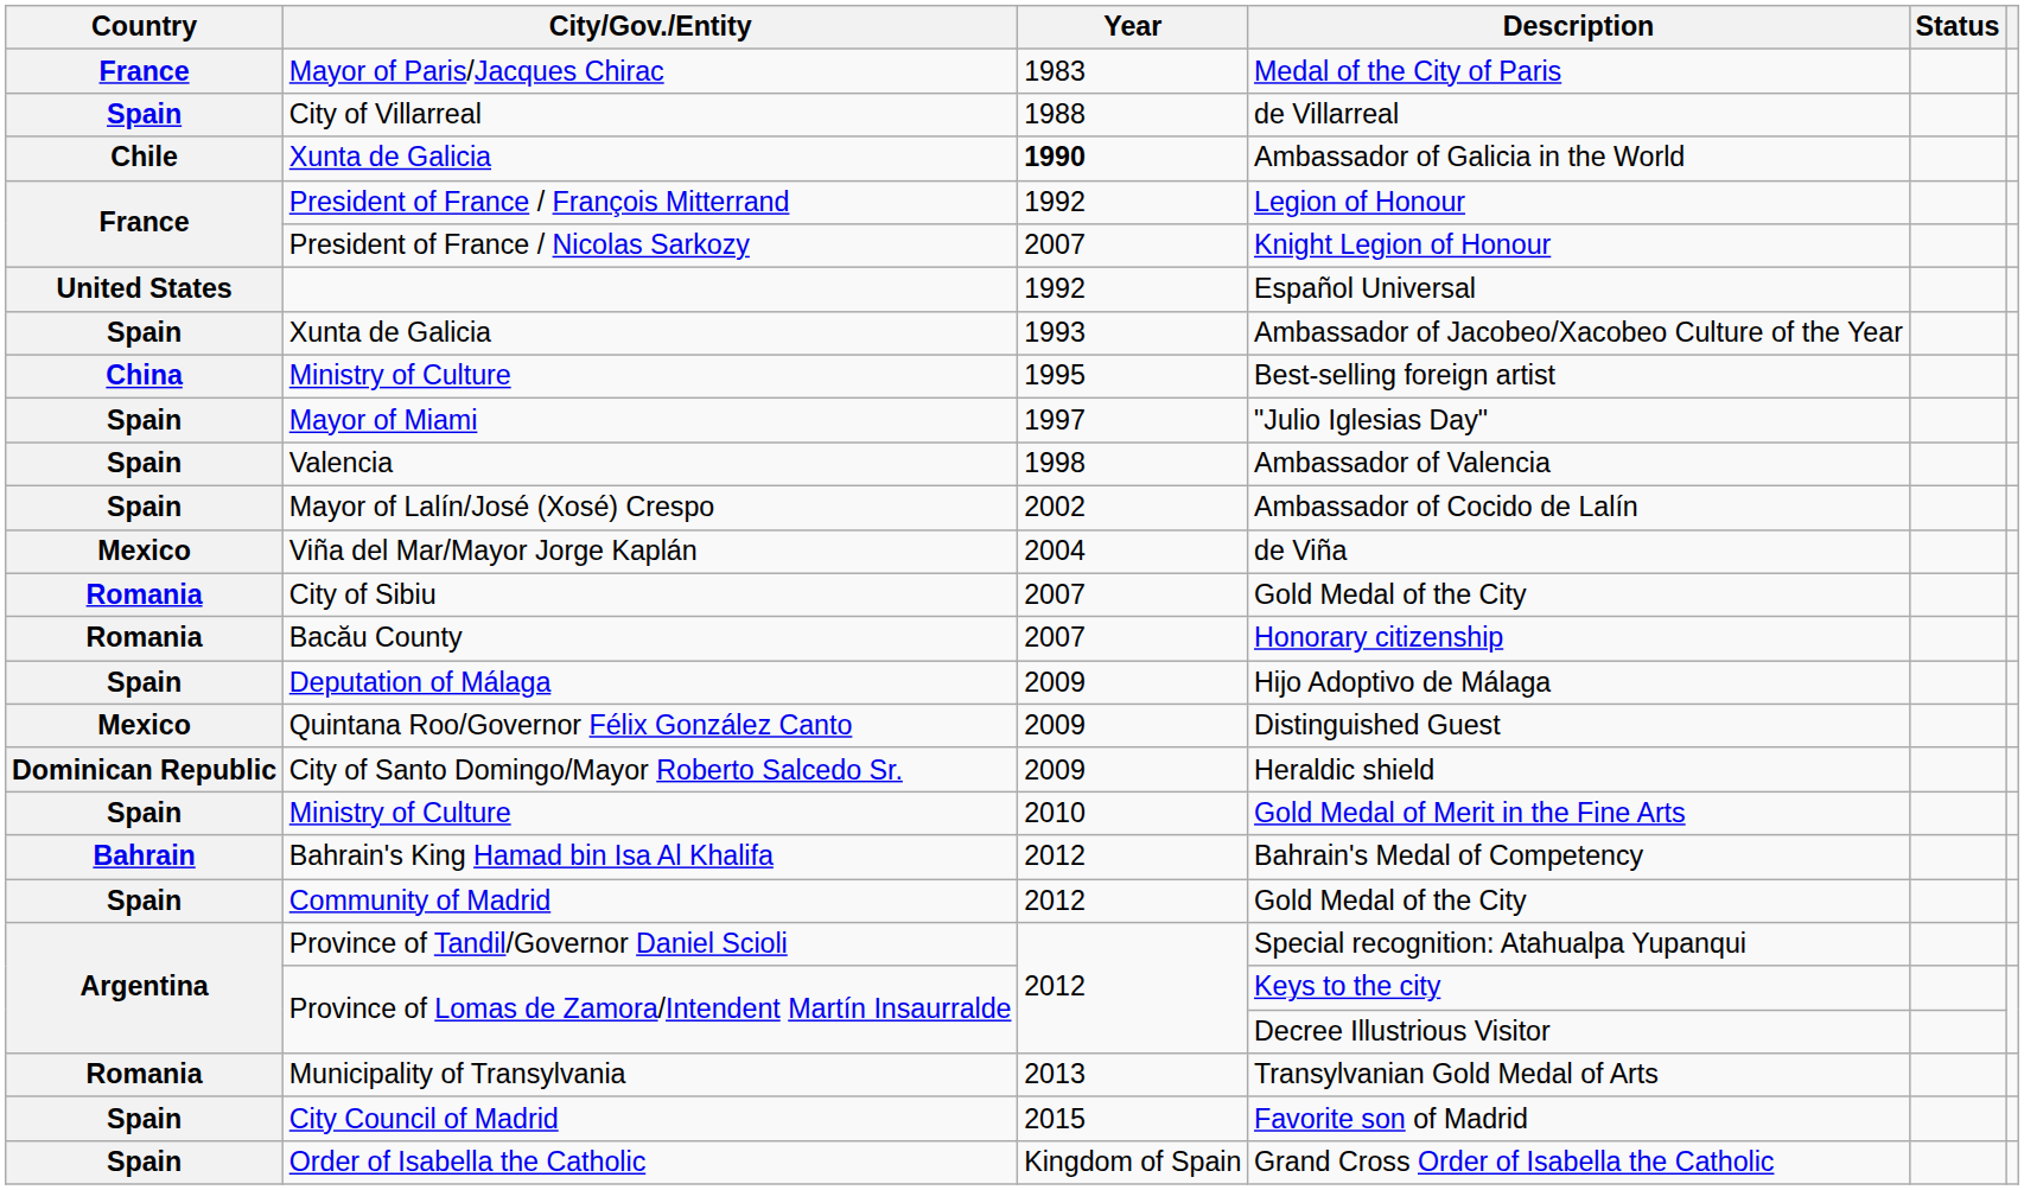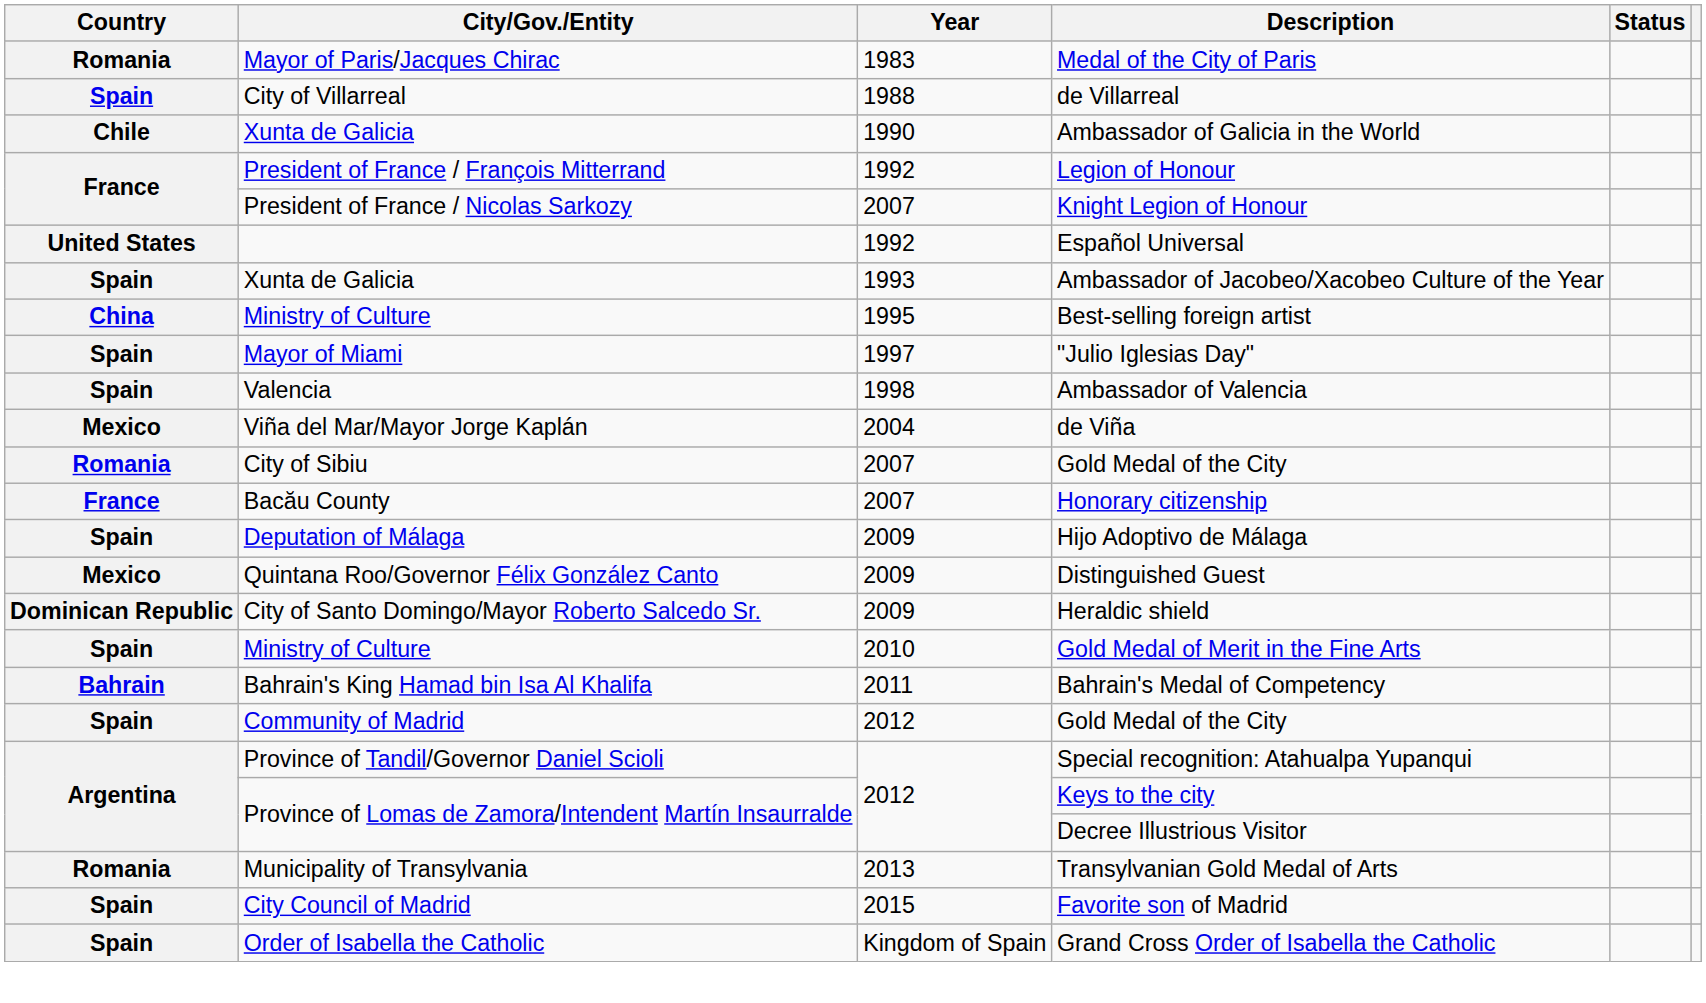Medal of the City of Paris | Country: France -> Romania
Ambassador of Galicia in the World | Year: bold -> normal
- row: Spain | Mayor of Lalín/José (Xosé) Crespo | 2002 | Ambassador of Cocido de Lalín
Honorary citizenship | Country: Romania -> France
Bahrain's Medal of Competency | Year: 2012 -> 2011
